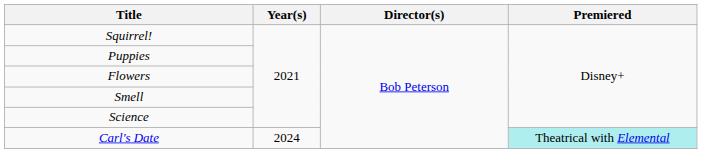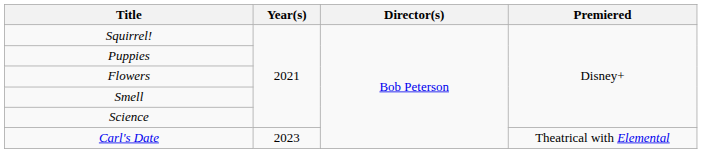Carl's Date | Year(s): 2024 -> 2023
Carl's Date | Premiered: paleturquoise background -> no background
